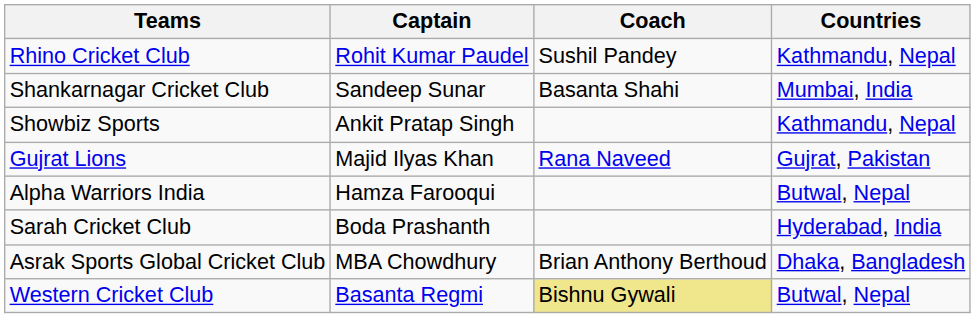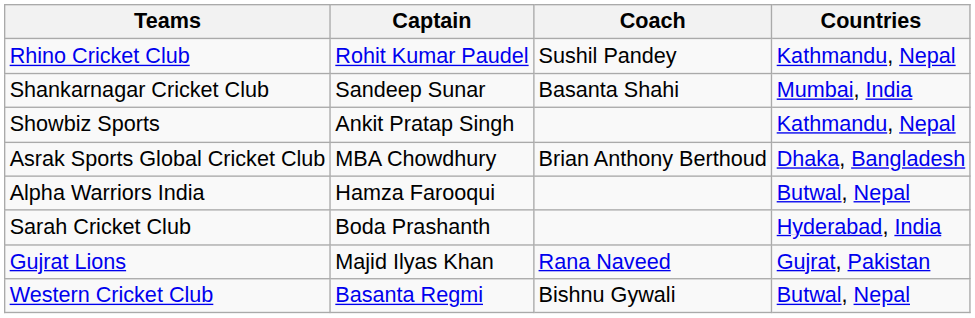rows swapped: Asrak Sports Global Cricket Club <-> Gujrat Lions
Western Cricket Club | Coach: khaki background -> no background
